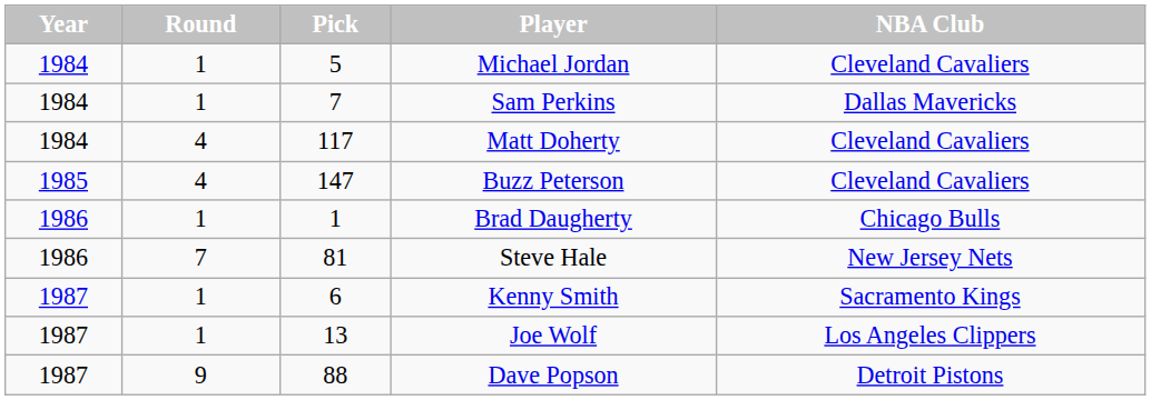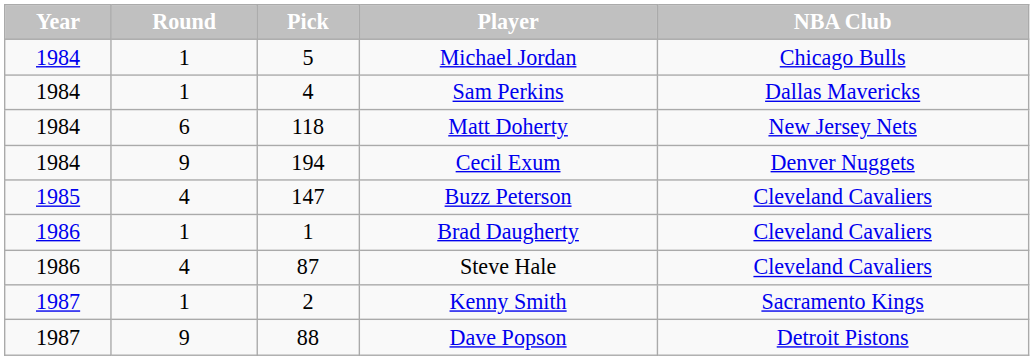Michael Jordan | NBA Club: Cleveland Cavaliers -> Chicago Bulls
Sam Perkins | Pick: 7 -> 4
Matt Doherty | Round: 4 -> 6
Matt Doherty | Pick: 117 -> 118
Matt Doherty | NBA Club: Cleveland Cavaliers -> New Jersey Nets
+ row: 1984 | 9 | 194 | Cecil Exum | Denver Nuggets
Brad Daugherty | NBA Club: Chicago Bulls -> Cleveland Cavaliers
Steve Hale | Round: 7 -> 4
Steve Hale | Pick: 81 -> 87
Steve Hale | NBA Club: New Jersey Nets -> Cleveland Cavaliers
Kenny Smith | Pick: 6 -> 2
- row: 1987 | 1 | 13 | Joe Wolf | Los Angeles Clippers
